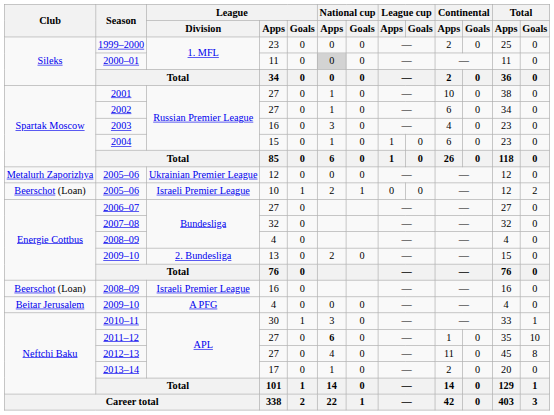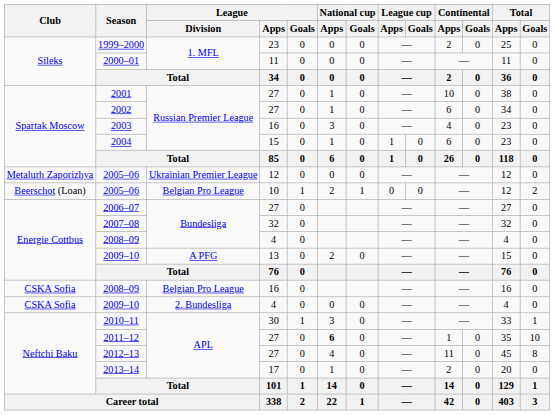2000–01 | National cup / Apps: lightgrey background -> no background
2005–06 / 10 | League / Division: Israeli Premier League -> Belgian Pro League
2009–10 / 13 | League / Division: 2. Bundesliga -> A PFG
2008–09 / 16 | Club: Beerschot (Loan) -> CSKA Sofia
2008–09 / 16 | League / Division: Israeli Premier League -> Belgian Pro League
2009–10 / 4 | Club: Beitar Jerusalem -> CSKA Sofia
2009–10 / 4 | League / Division: A PFG -> 2. Bundesliga
